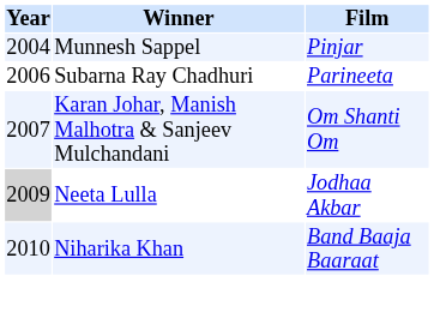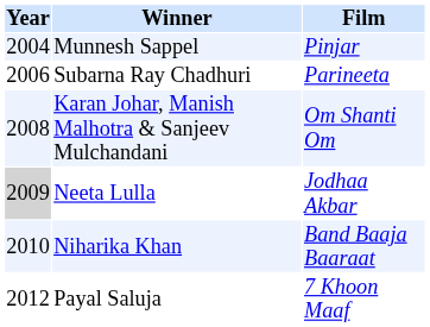Karan Johar, Manish Malhotra & Sanjeev Mulchandani | Year: 2007 -> 2008
+ row: 2012 | Payal Saluja | 7 Khoon Maaf
